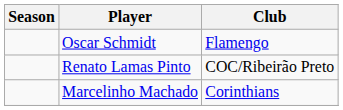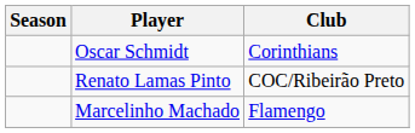Oscar Schmidt | Club: Flamengo -> Corinthians
Marcelinho Machado | Club: Corinthians -> Flamengo
